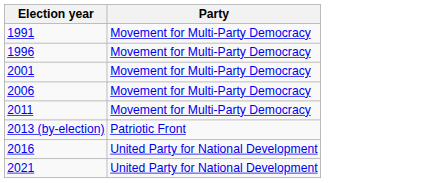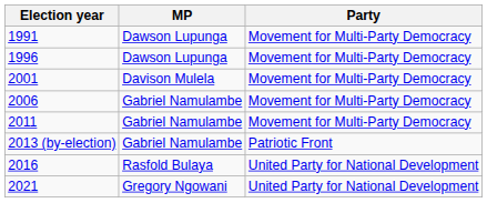+ column: MP | Dawson Lupunga | Dawson Lupunga | Davison Mulela | Gabriel Namulambe | Gabriel Namulambe | Gabriel Namulambe | Rasfold Bulaya | Gregory Ngowani
